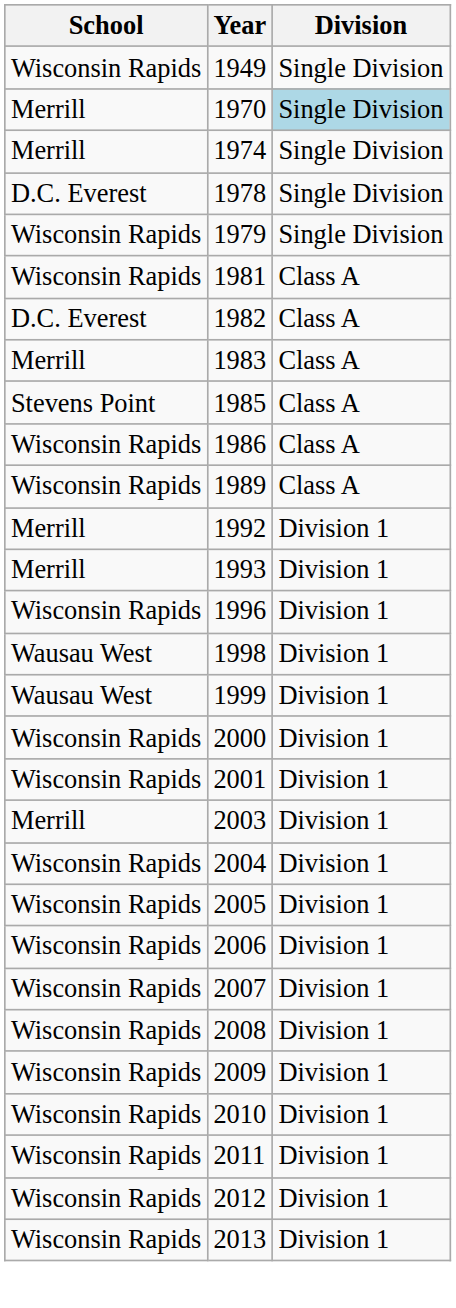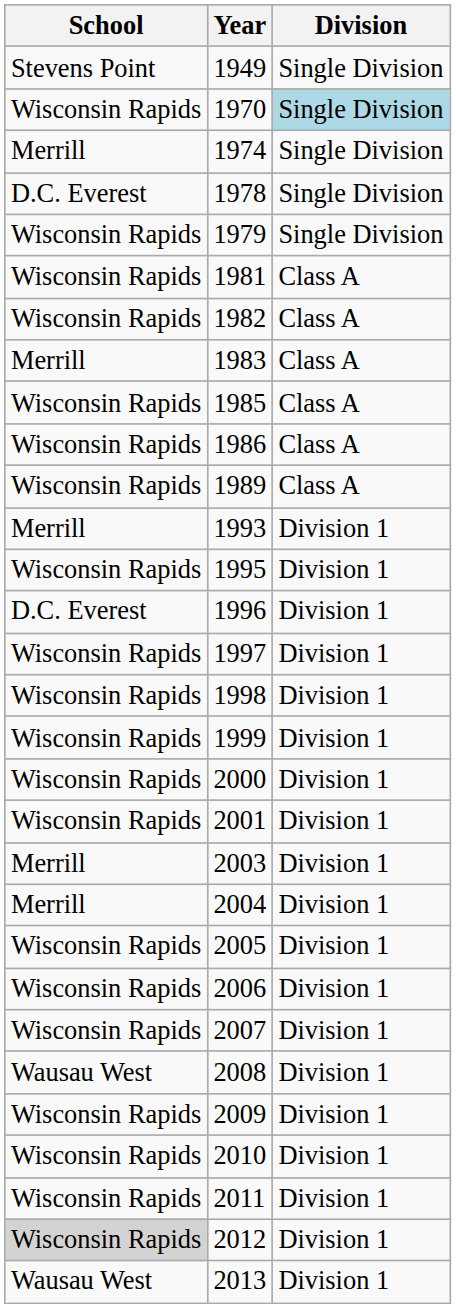1949 | School: Wisconsin Rapids -> Stevens Point
1970 | School: Merrill -> Wisconsin Rapids
1982 | School: D.C. Everest -> Wisconsin Rapids
1985 | School: Stevens Point -> Wisconsin Rapids
- row: Merrill | 1992 | Division 1
+ row: Wisconsin Rapids | 1995 | Division 1
1996 | School: Wisconsin Rapids -> D.C. Everest
+ row: Wisconsin Rapids | 1997 | Division 1
1998 | School: Wausau West -> Wisconsin Rapids
1999 | School: Wausau West -> Wisconsin Rapids
2004 | School: Wisconsin Rapids -> Merrill
2008 | School: Wisconsin Rapids -> Wausau West
2012 | School: no background -> lightgrey background
2013 | School: Wisconsin Rapids -> Wausau West
